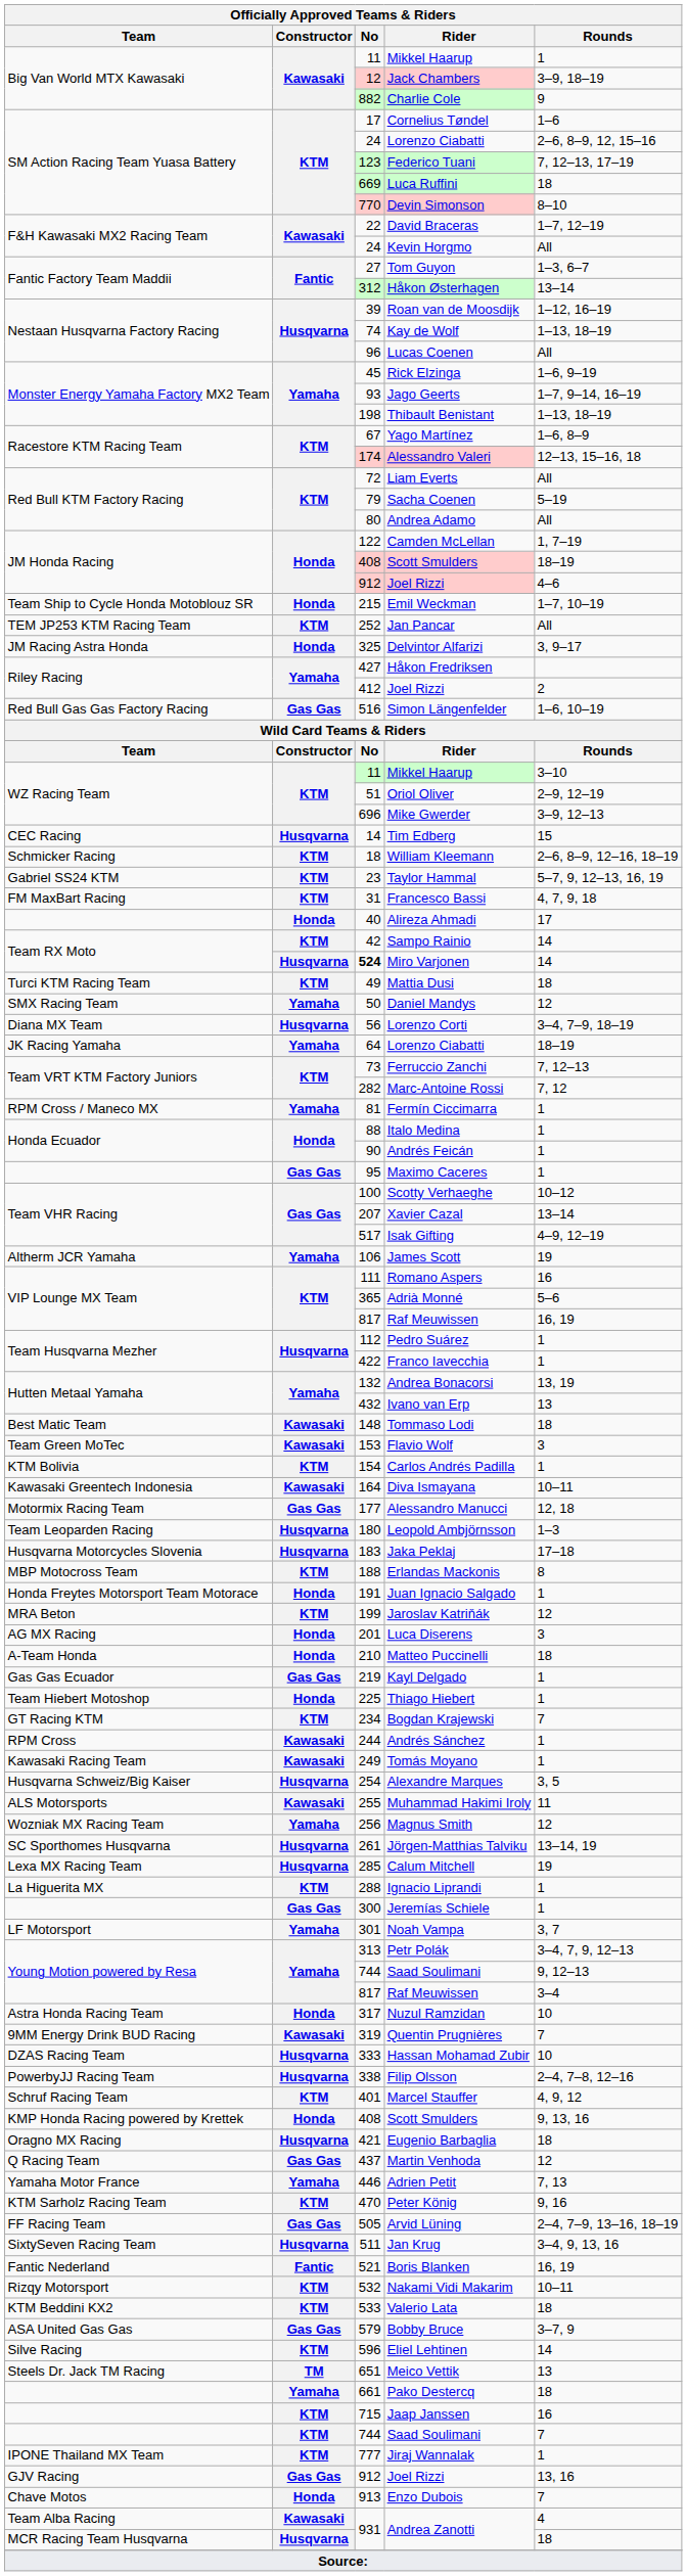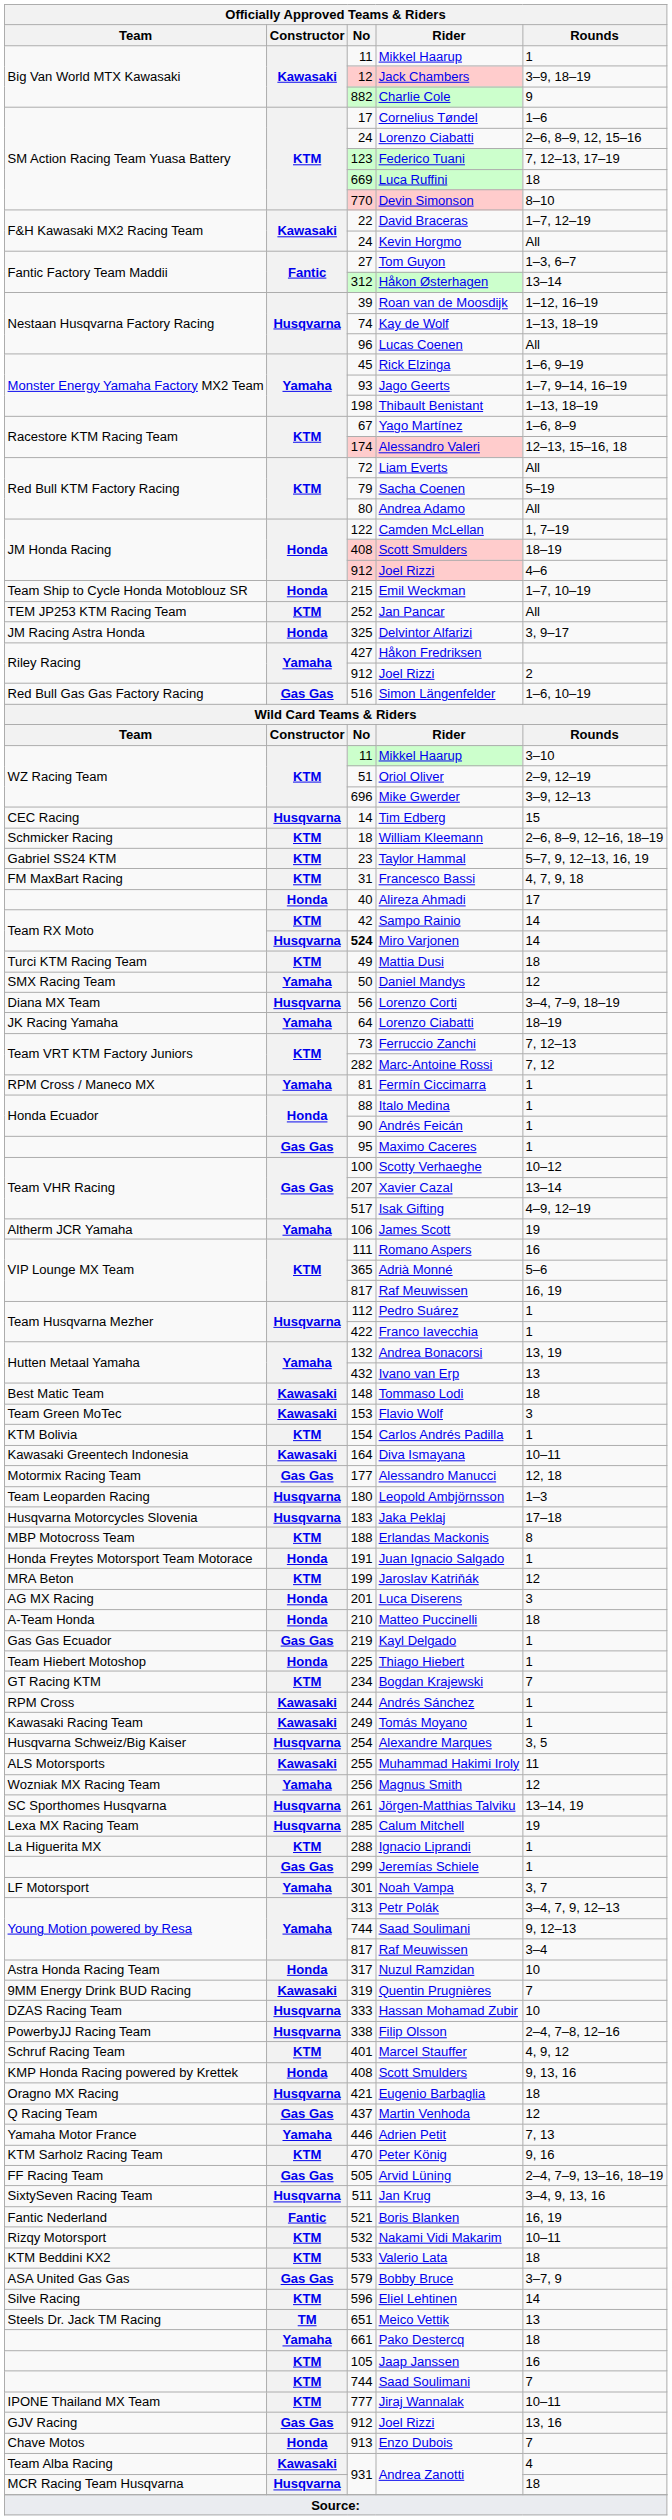Riley Racing / Joel Rizzi | No: 412 -> 912
Jeremías Schiele | No: 300 -> 299
Jaap Janssen | No: 715 -> 105
Jiraj Wannalak | Rounds: 1 -> 10–11
